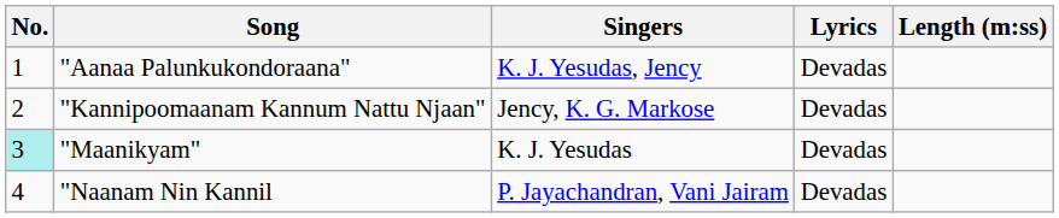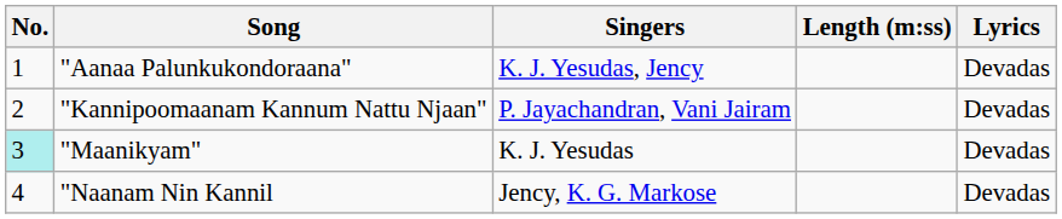columns swapped: Lyrics <-> Length (m:ss)
"Kannipoomaanam Kannum Nattu Njaan" | Singers: Jency, K. G. Markose -> P. Jayachandran, Vani Jairam
"Naanam Nin Kannil | Singers: P. Jayachandran, Vani Jairam -> Jency, K. G. Markose
